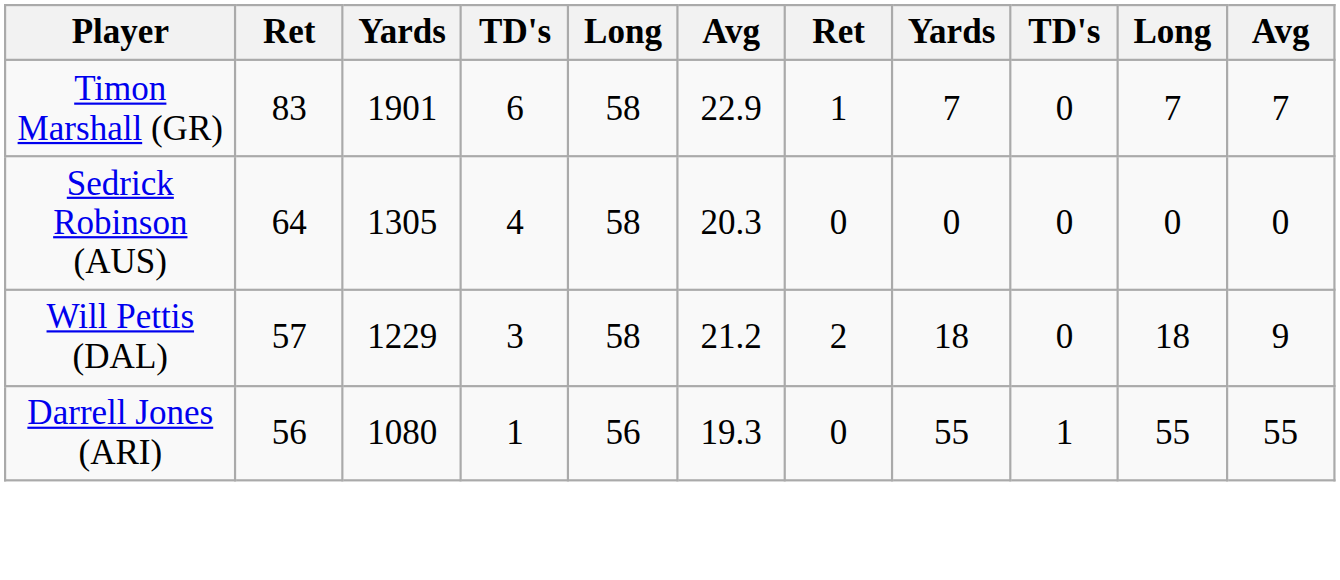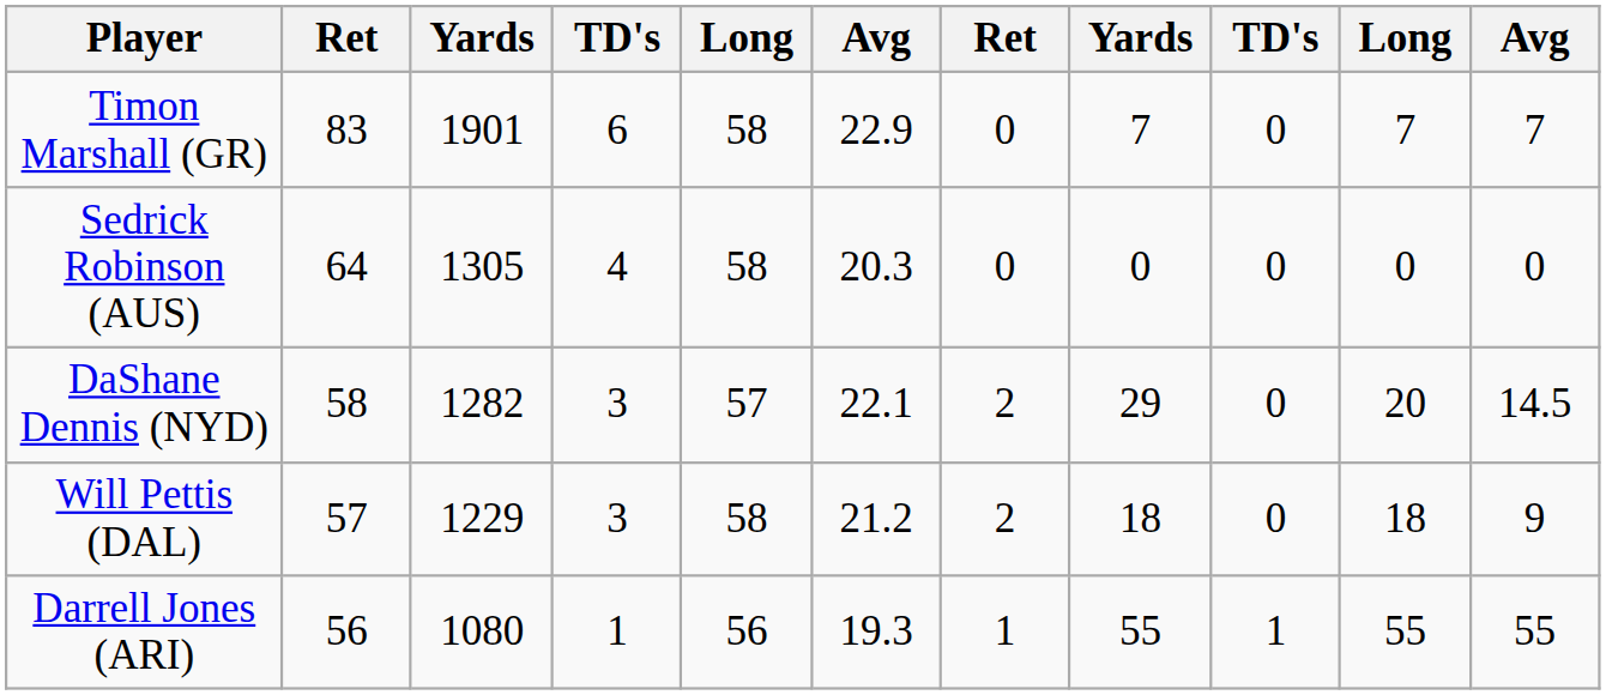Timon Marshall (GR) | column 7: 1 -> 0
+ row: DaShane Dennis (NYD) | 58 | 1282 | 3 | 57 | 22.1 | 2 | 29 | 0 | 20 | 14.5
Darrell Jones (ARI) | column 7: 0 -> 1
